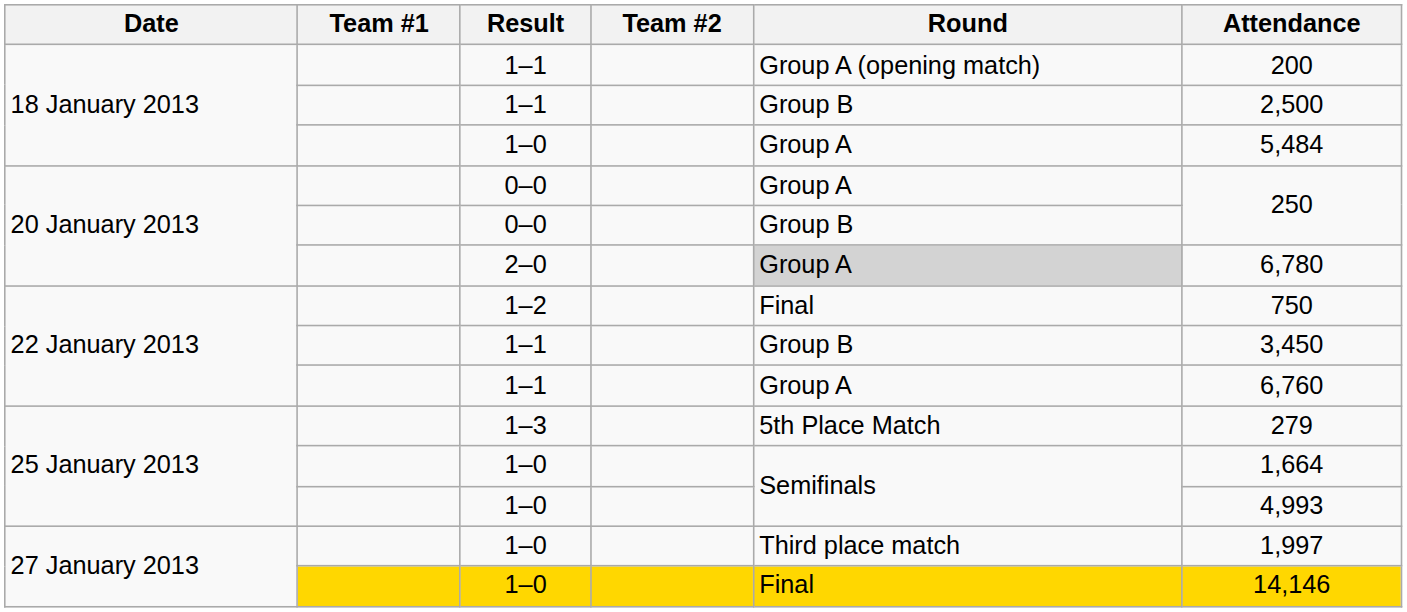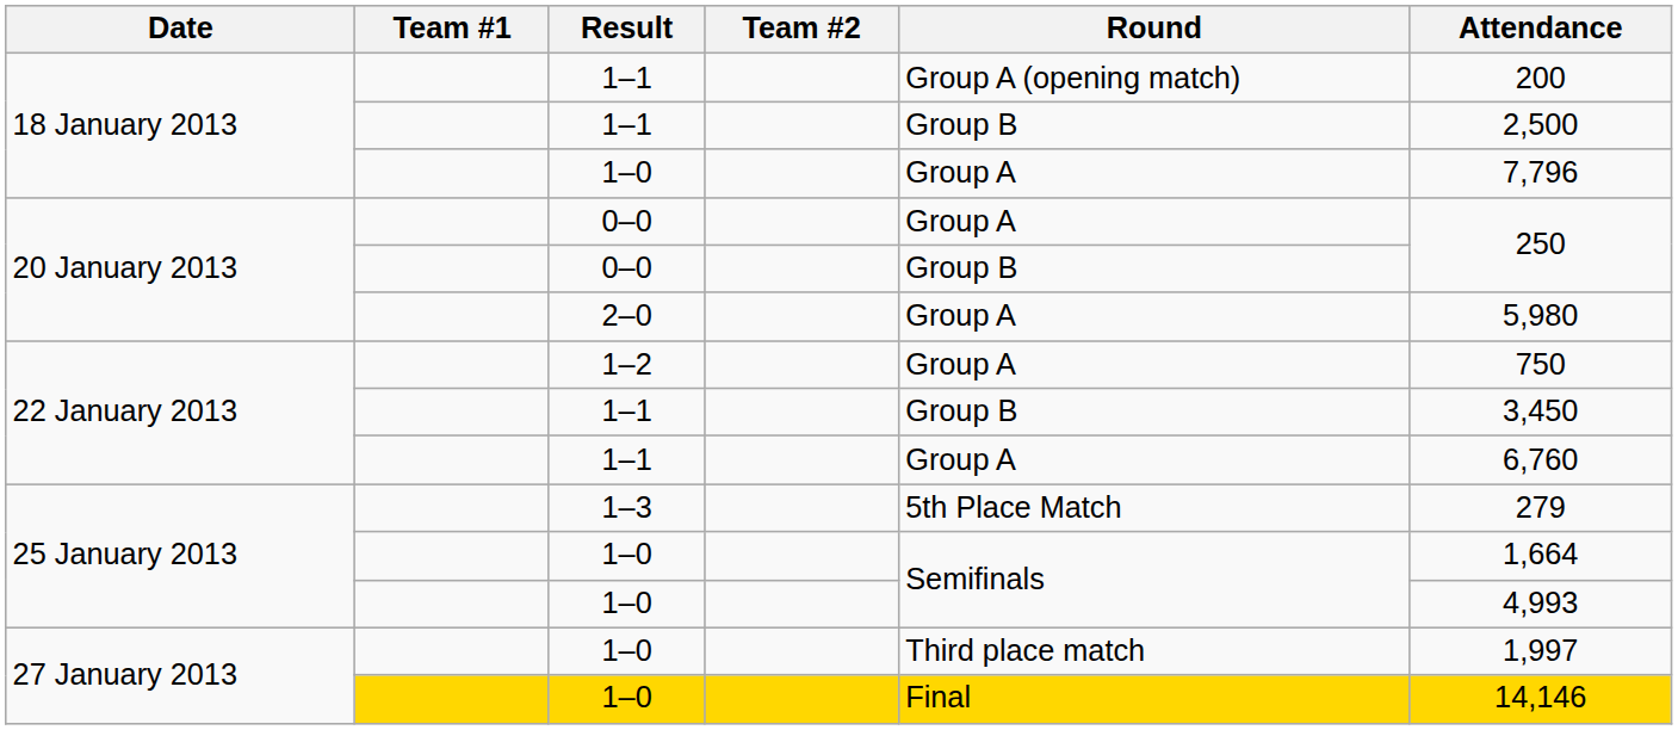18 January 2013 / 1–0 | Attendance: 5,484 -> 7,796
2–0 | Round: lightgrey background -> no background
2–0 | Attendance: 6,780 -> 5,980
1–2 | Round: Final -> Group A
